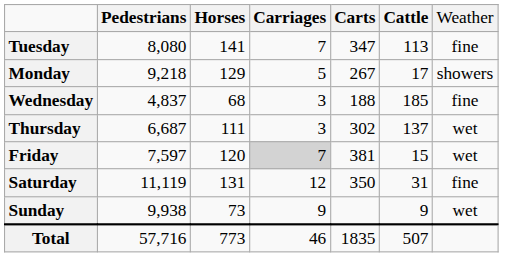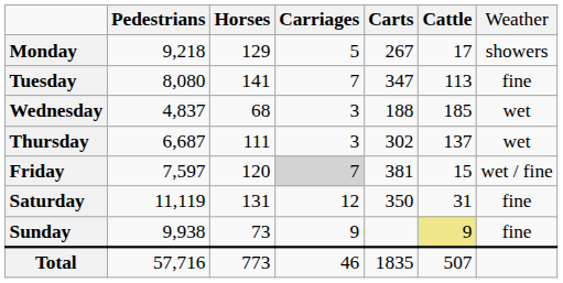rows swapped: Monday <-> Tuesday
Wednesday | Weather: fine -> wet
Friday | Weather: wet -> wet / fine
Sunday | Cattle: no background -> khaki background
Sunday | Weather: wet -> fine
